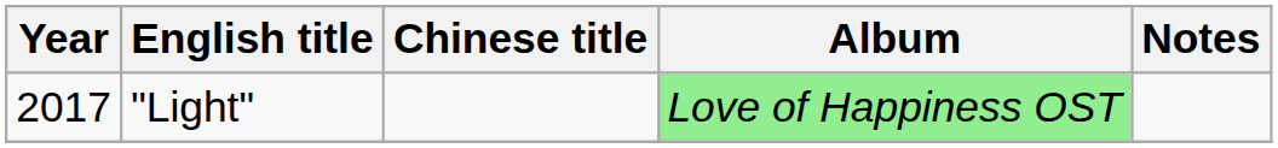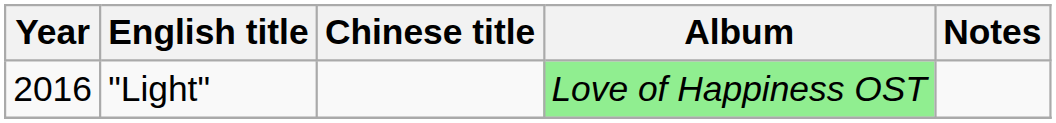"Light" | Year: 2017 -> 2016
